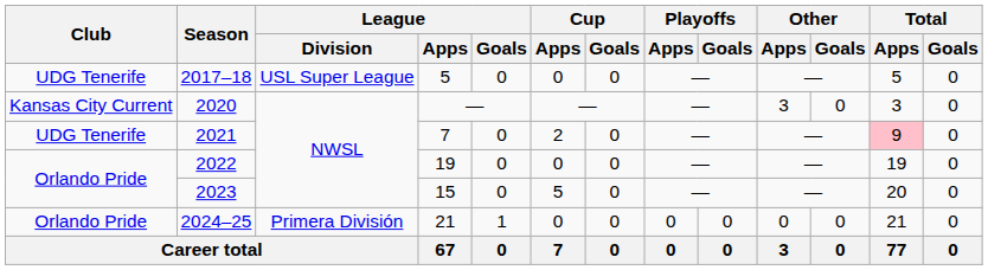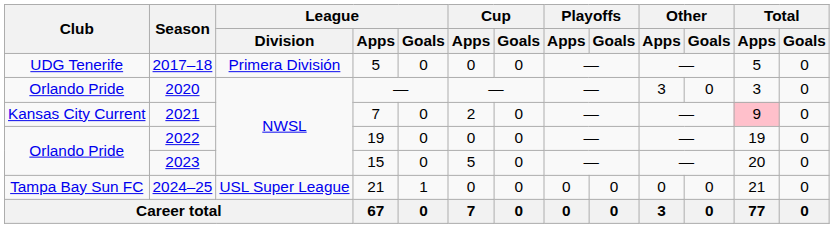2017–18 | League / Division: USL Super League -> Primera División
2020 | Club: Kansas City Current -> Orlando Pride
2021 | Club: UDG Tenerife -> Kansas City Current
2024–25 | Club: Orlando Pride -> Tampa Bay Sun FC
2024–25 | League / Division: Primera División -> USL Super League
